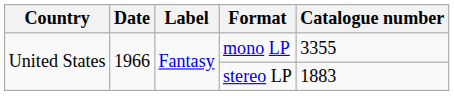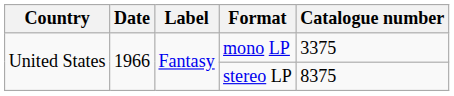mono LP | Catalogue number: 3355 -> 3375
stereo LP | Catalogue number: 1883 -> 8375
